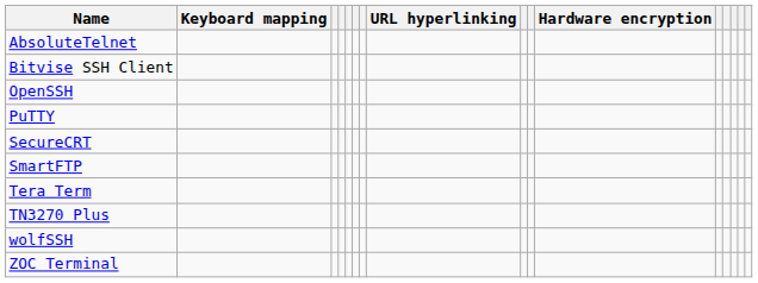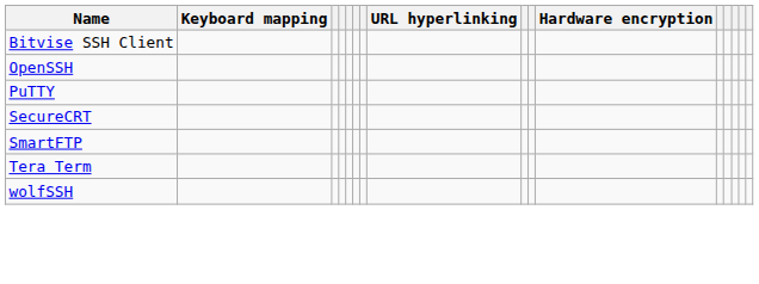- row: AbsoluteTelnet
- row: TN3270 Plus
- row: ZOC Terminal
